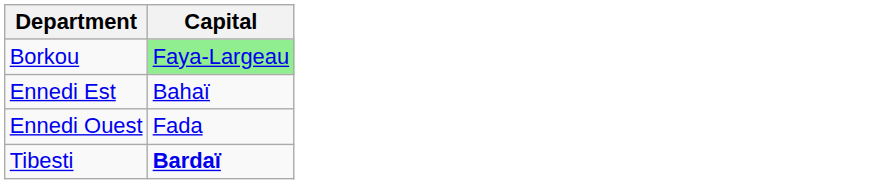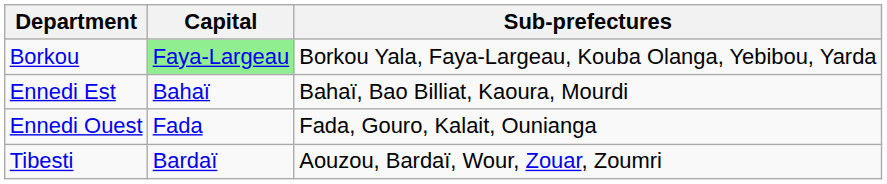+ column: Sub-prefectures | Borkou Yala, Faya-Largeau, Kouba Olanga, Yebibou, Yarda | Bahaï, Bao Billiat, Kaoura, Mourdi | Fada, Gouro, Kalait, Ounianga | Aouzou, Bardaï, Wour, Zouar, Zoumri
Tibesti | Capital: bold -> normal
